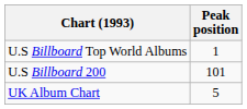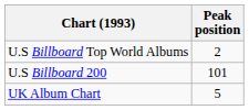U.S Billboard Top World Albums | Peak position: 1 -> 2
